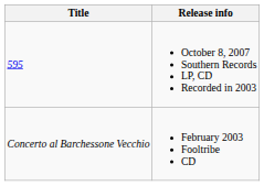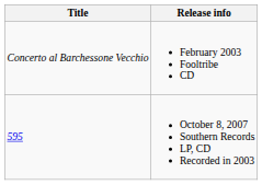rows swapped: Concerto al Barchessone Vecchio <-> 595
